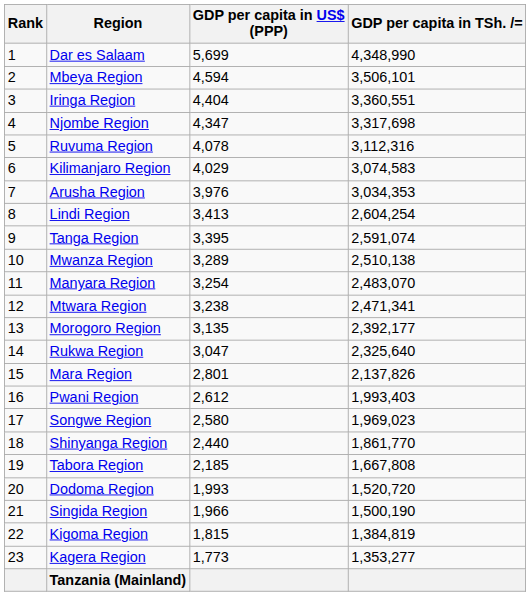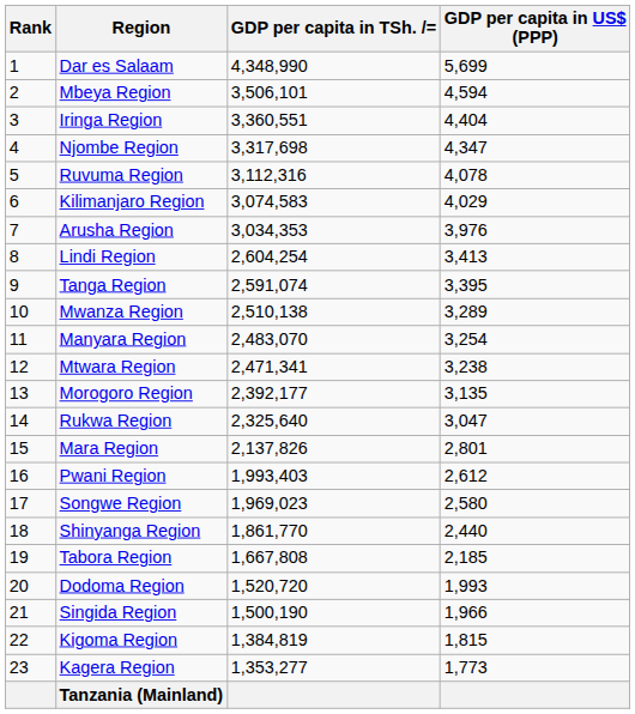columns swapped: GDP per capita in TSh. /= <-> GDP per capita in US$ (PPP)
